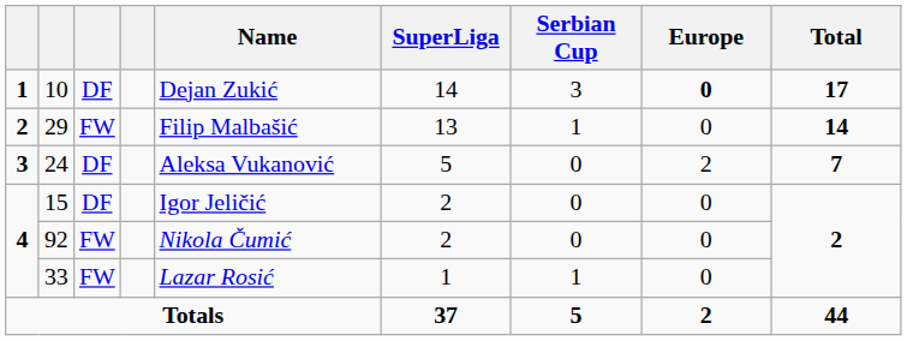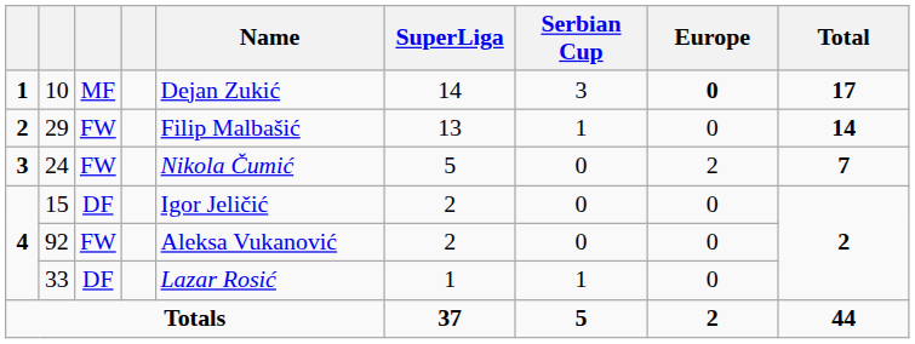10 | column 3: DF -> MF
24 | column 3: DF -> FW
24 | Name: Aleksa Vukanović -> Nikola Čumić
92 | Name: Nikola Čumić -> Aleksa Vukanović
33 | column 3: FW -> DF
